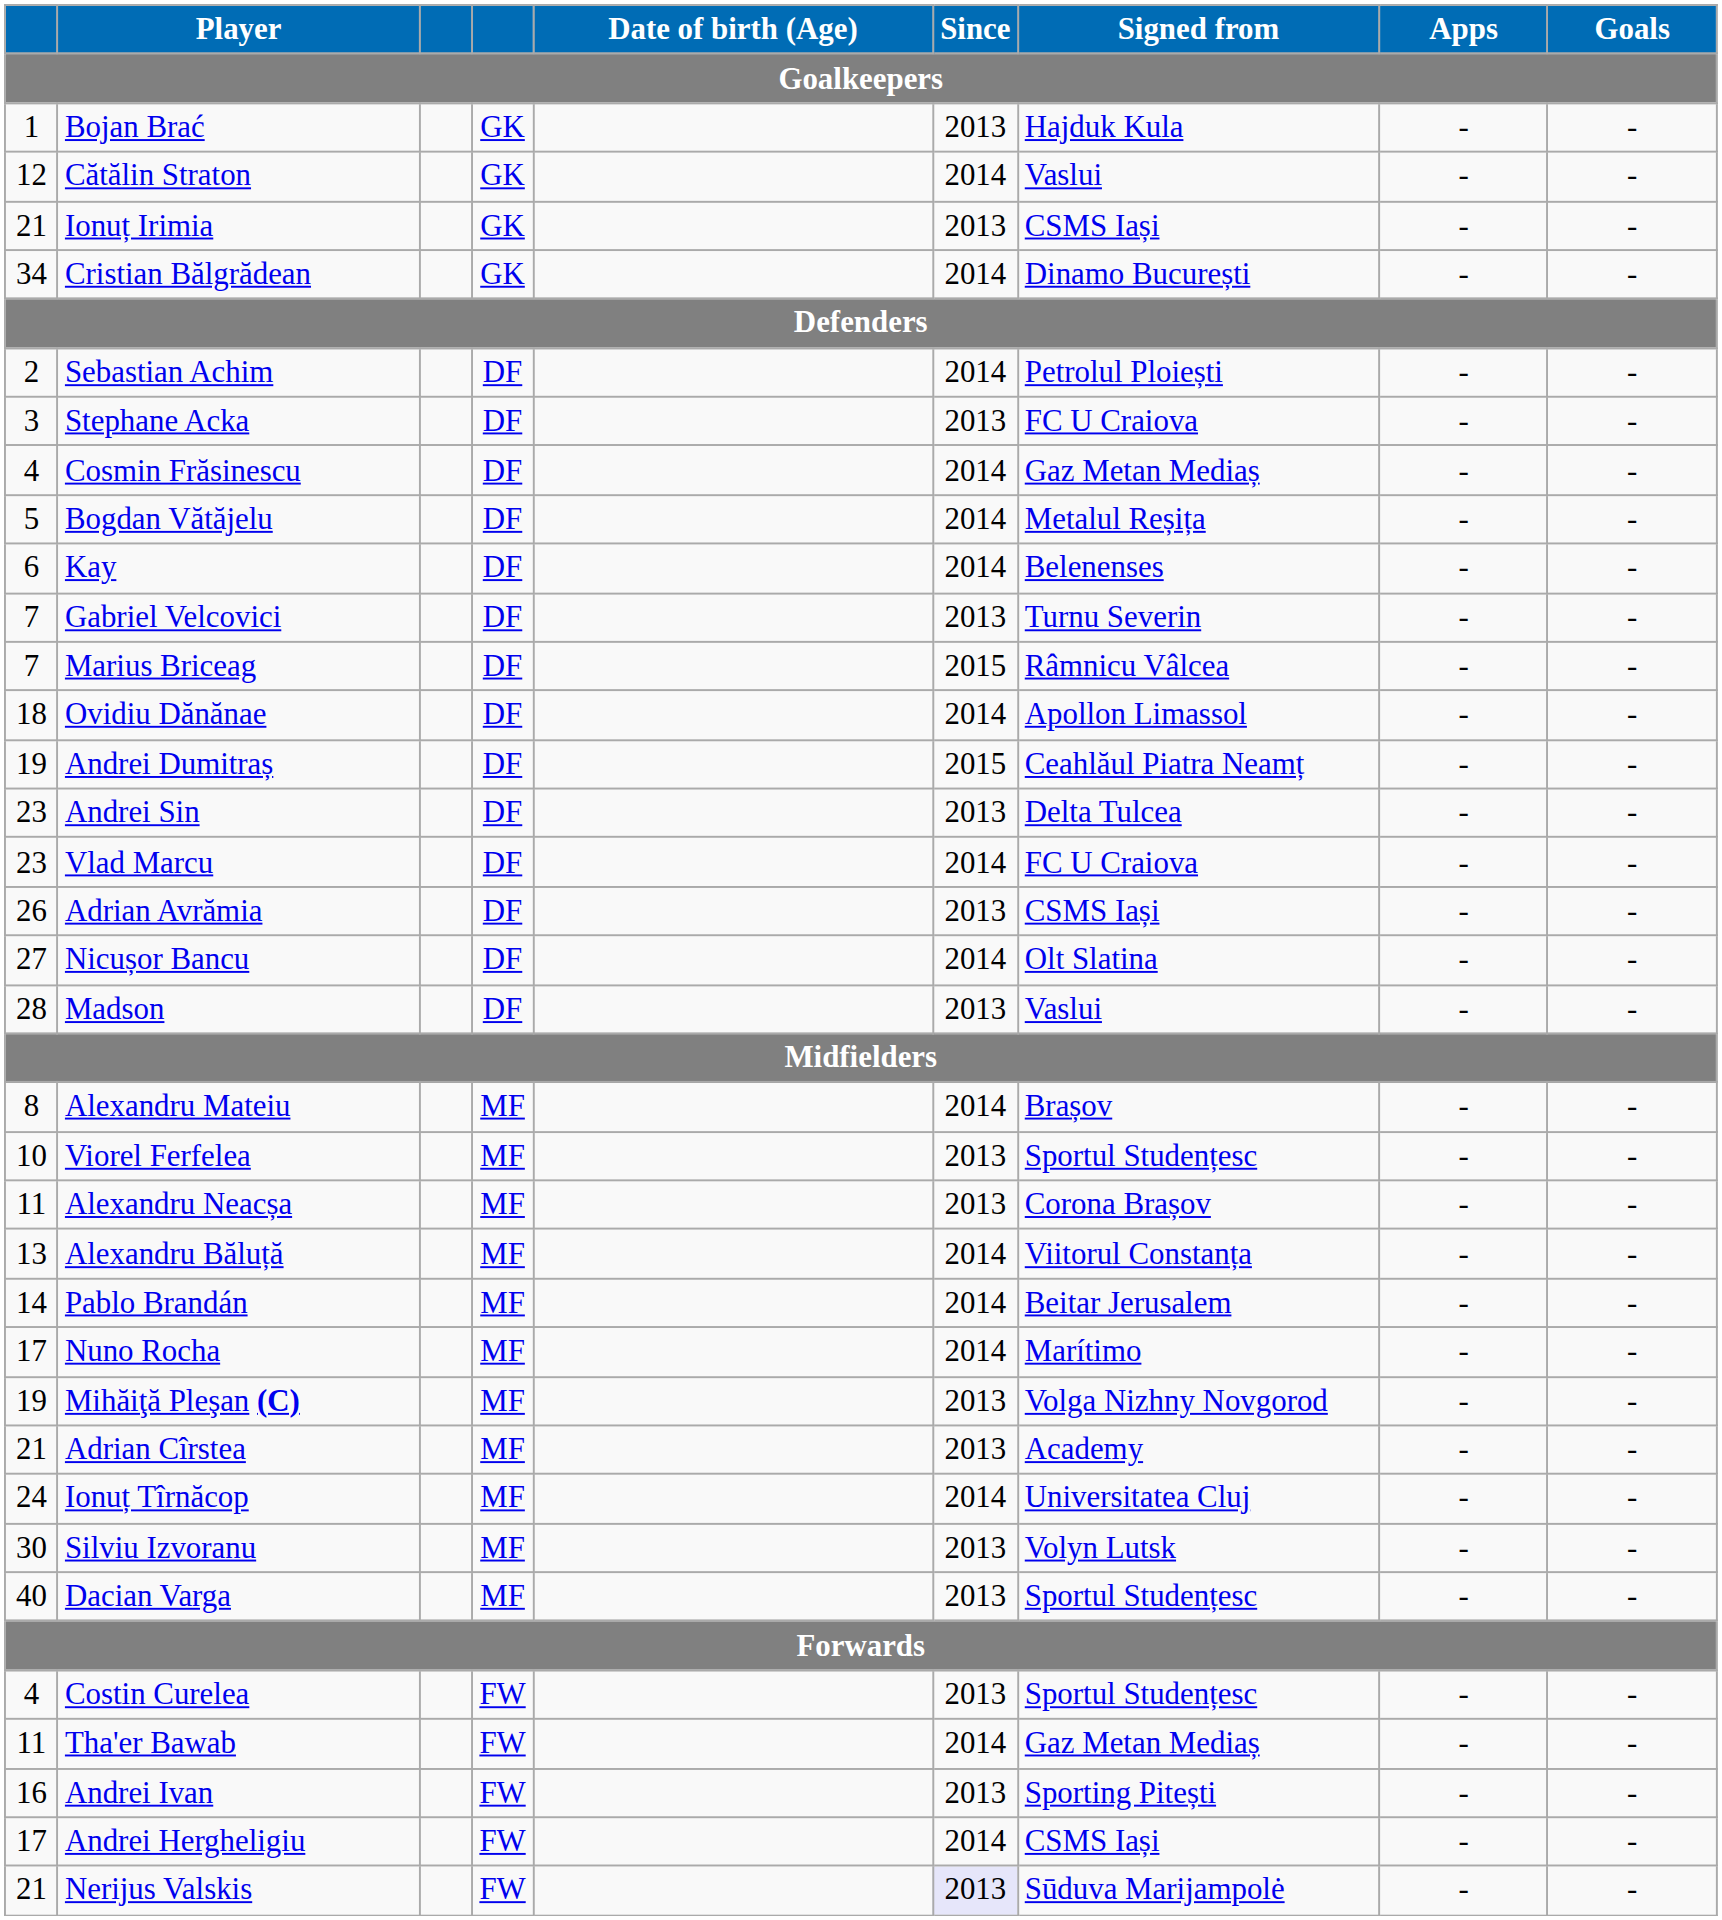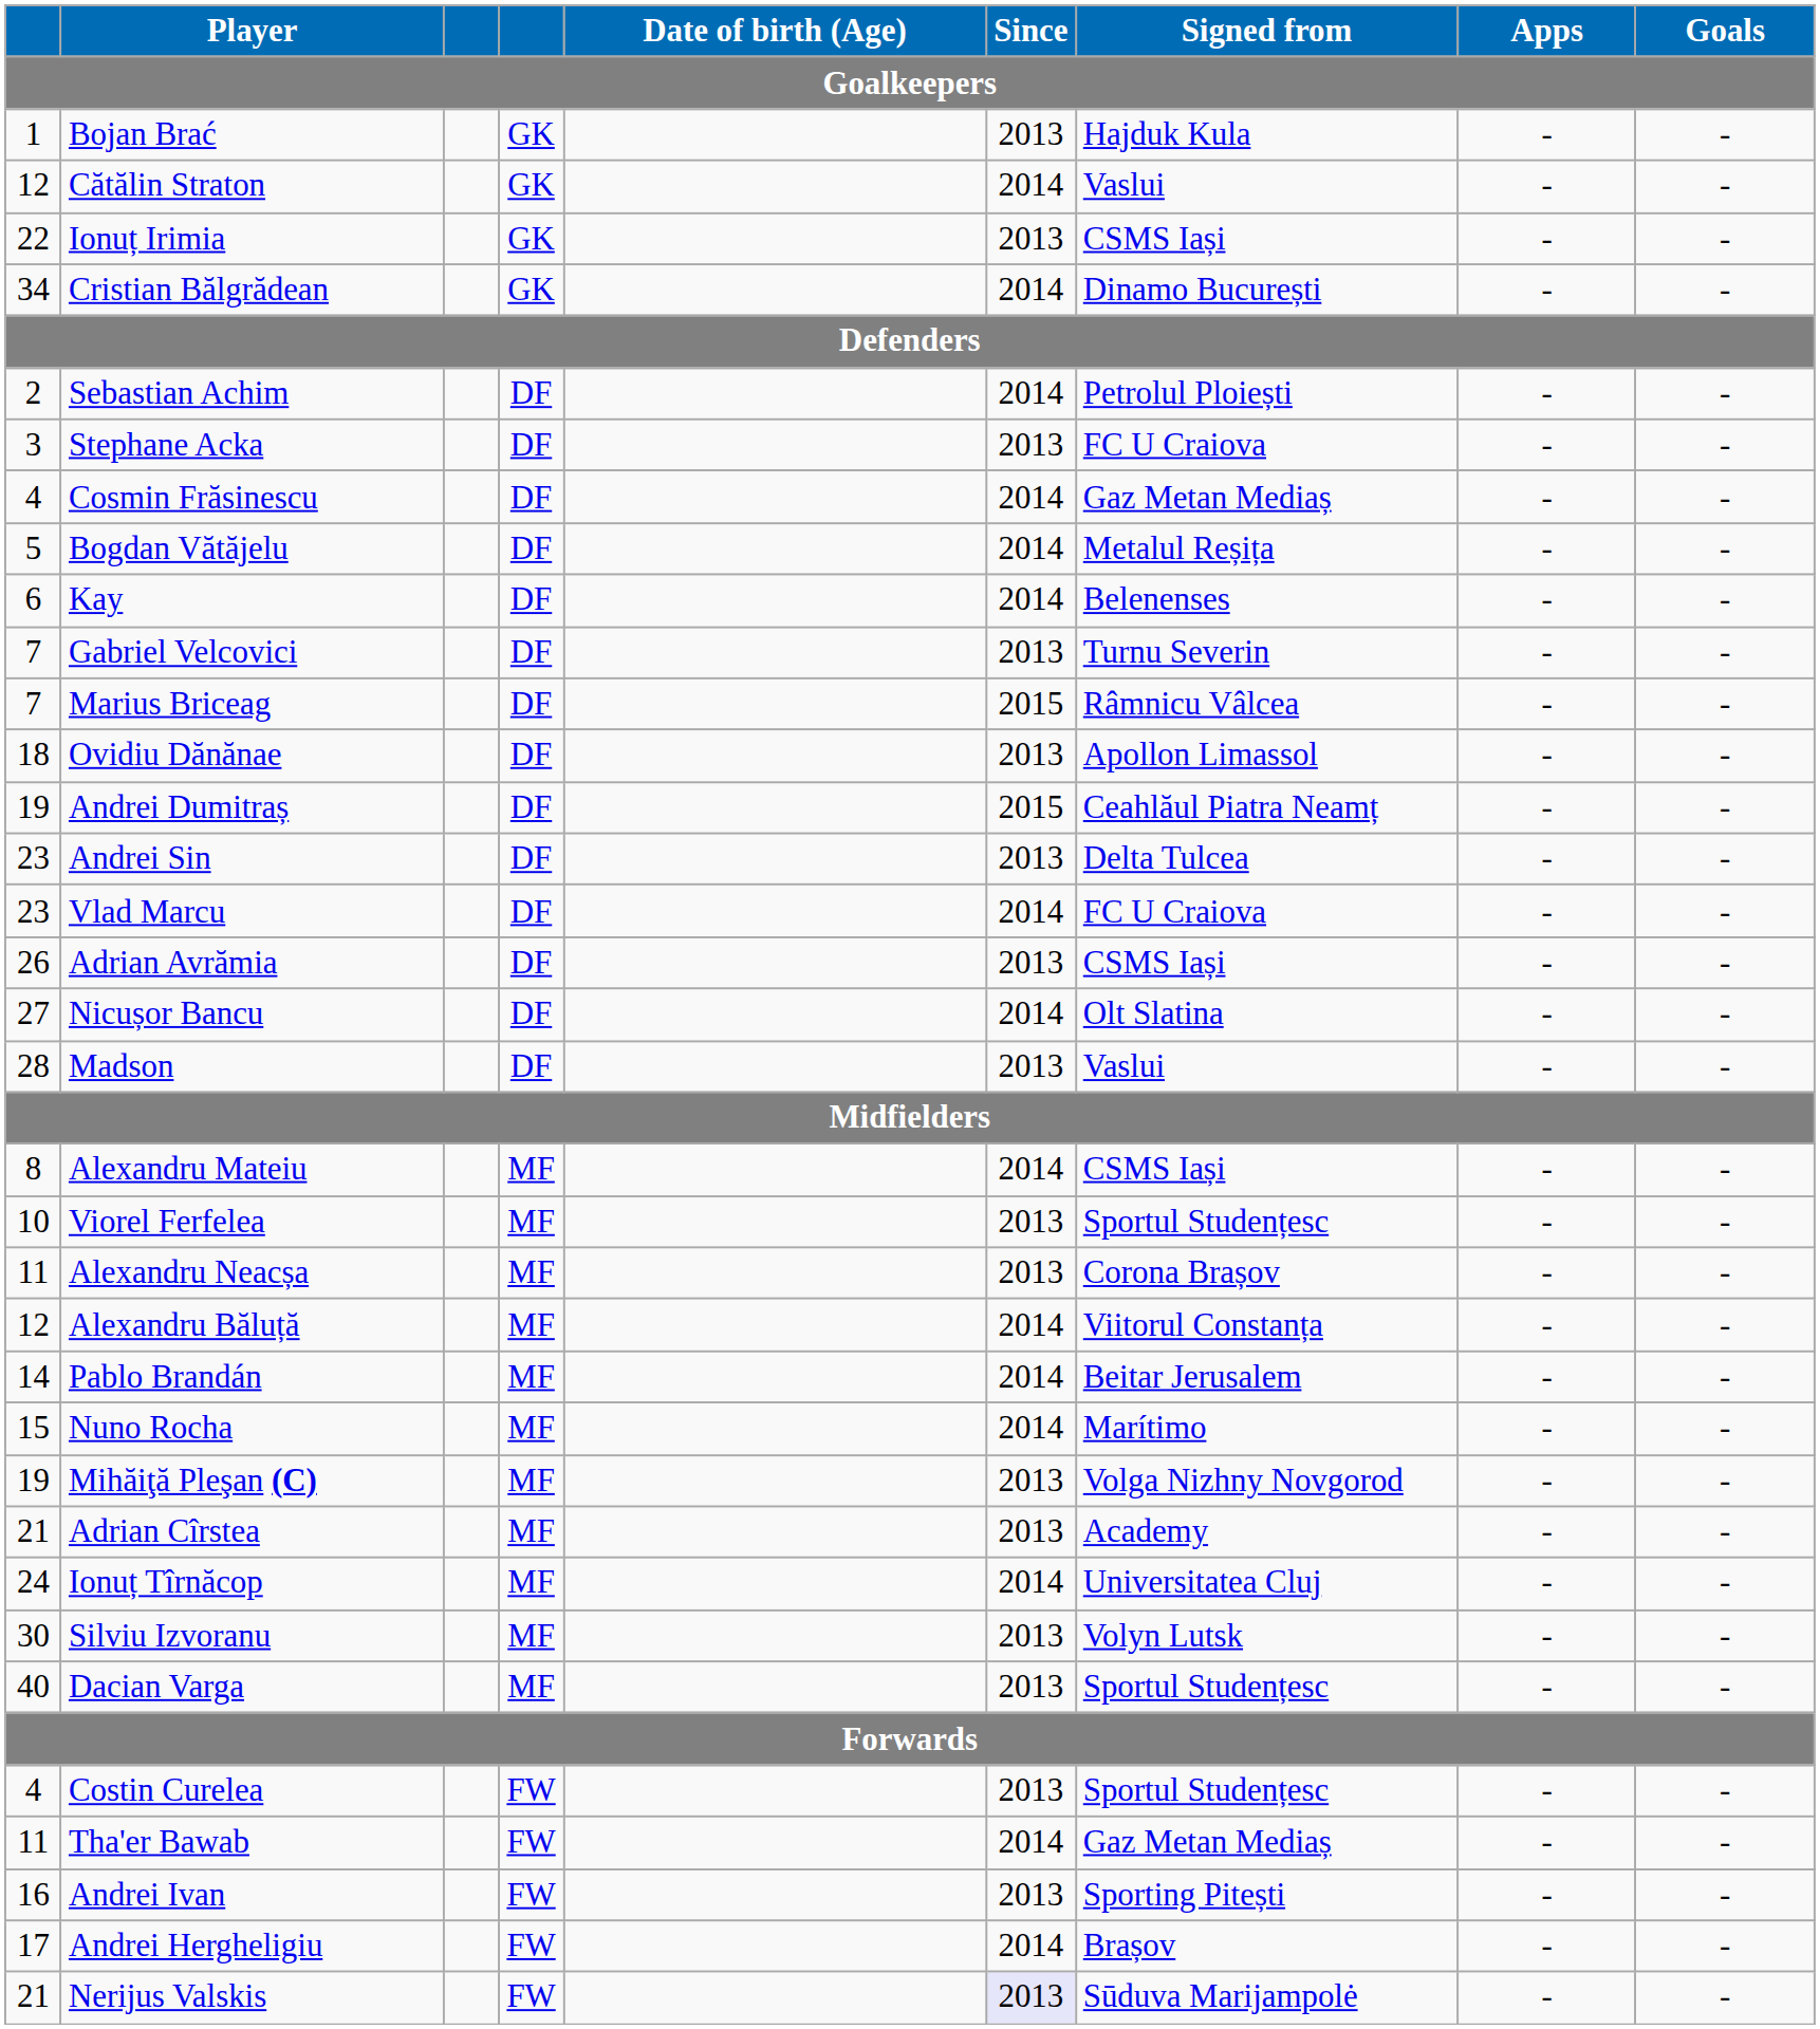Ionuț Irimia | column 1: 21 -> 22
Ovidiu Dănănae | Since: 2014 -> 2013
Alexandru Mateiu | Signed from: Brașov -> CSMS Iași
Alexandru Băluță | column 1: 13 -> 12
Nuno Rocha | column 1: 17 -> 15
Andrei Hergheligiu | Signed from: CSMS Iași -> Brașov
